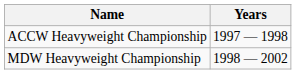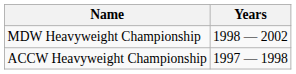rows swapped: ACCW Heavyweight Championship <-> MDW Heavyweight Championship
